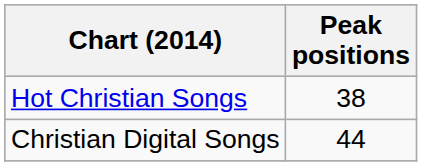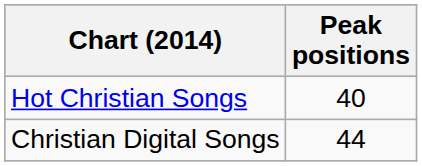Hot Christian Songs | Peak positions: 38 -> 40
